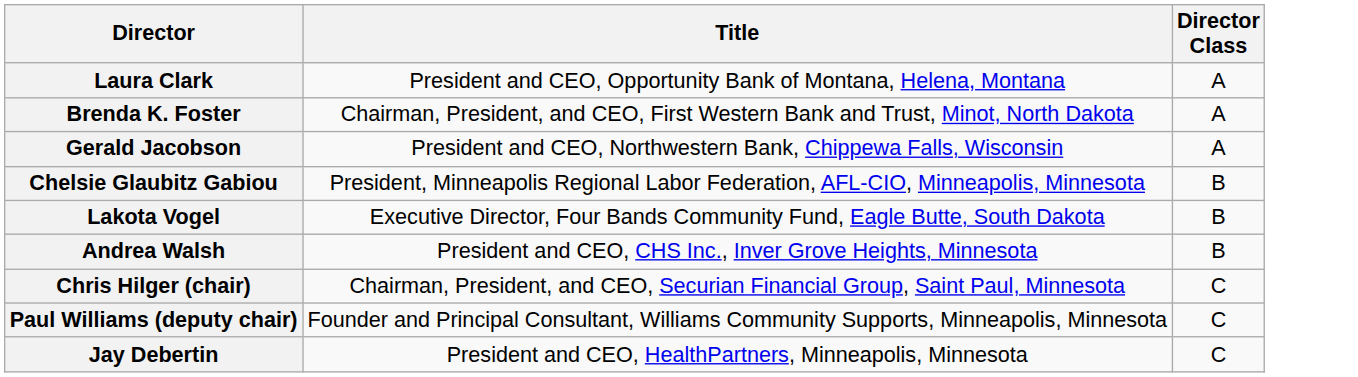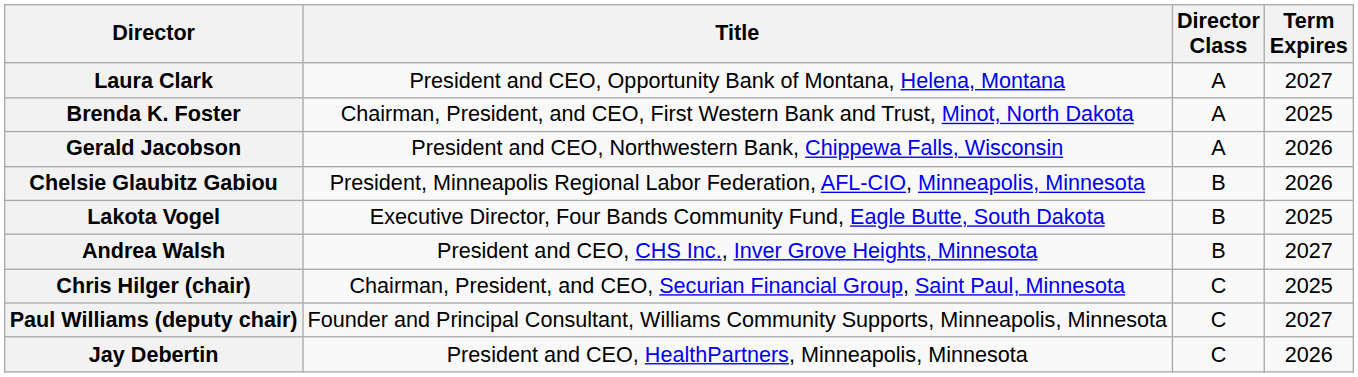+ column: Term Expires | 2027 | 2025 | 2026 | 2026 | 2025 | 2027 | 2025 | 2027 | 2026
